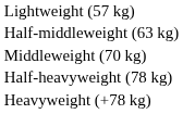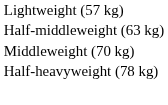- row: Heavyweight (+78 kg)
